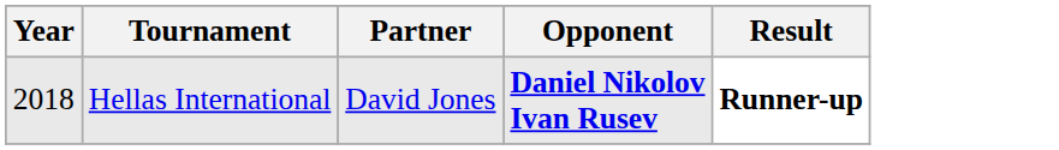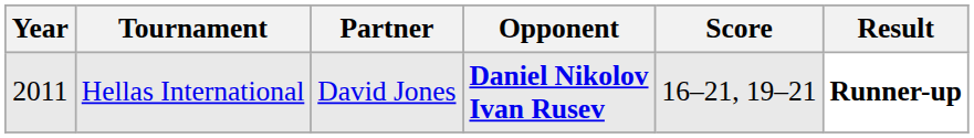+ column: Score | 16–21, 19–21
Hellas International | Year: 2018 -> 2011
